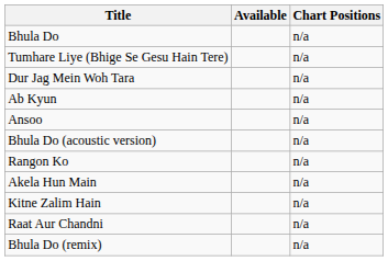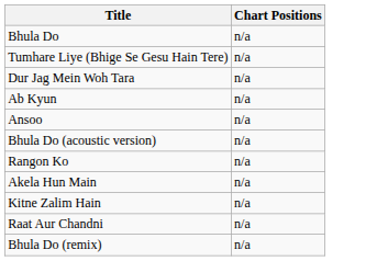- column: Available
